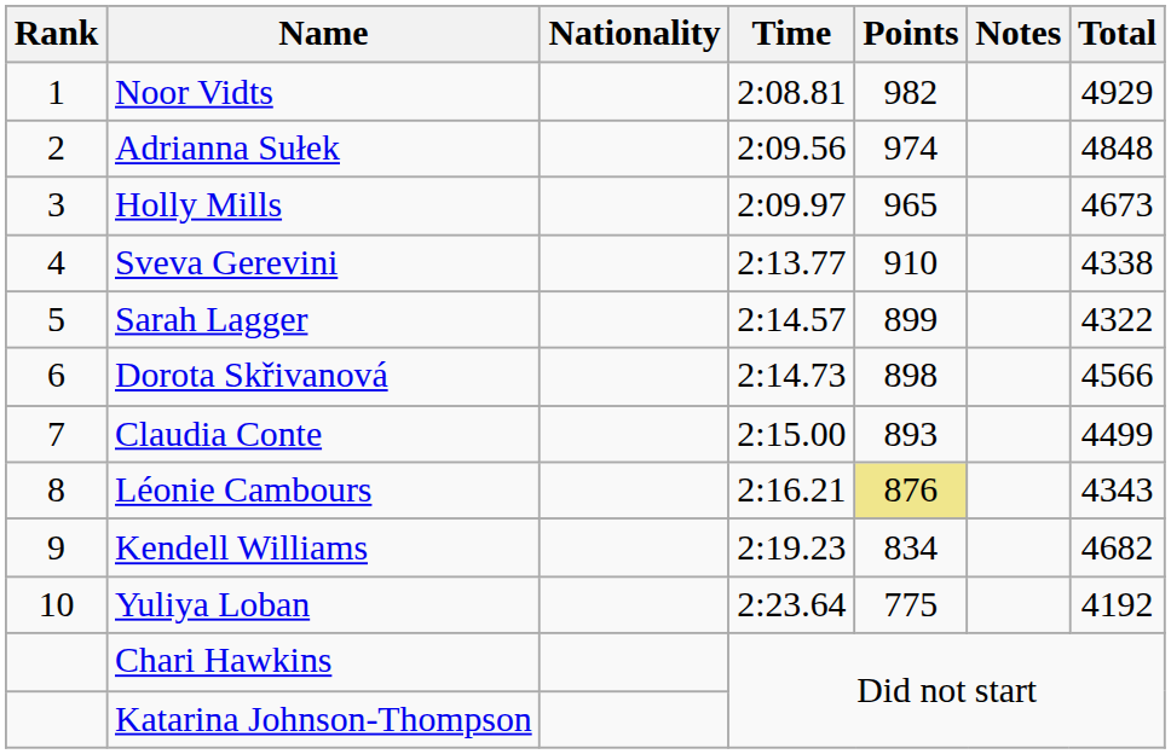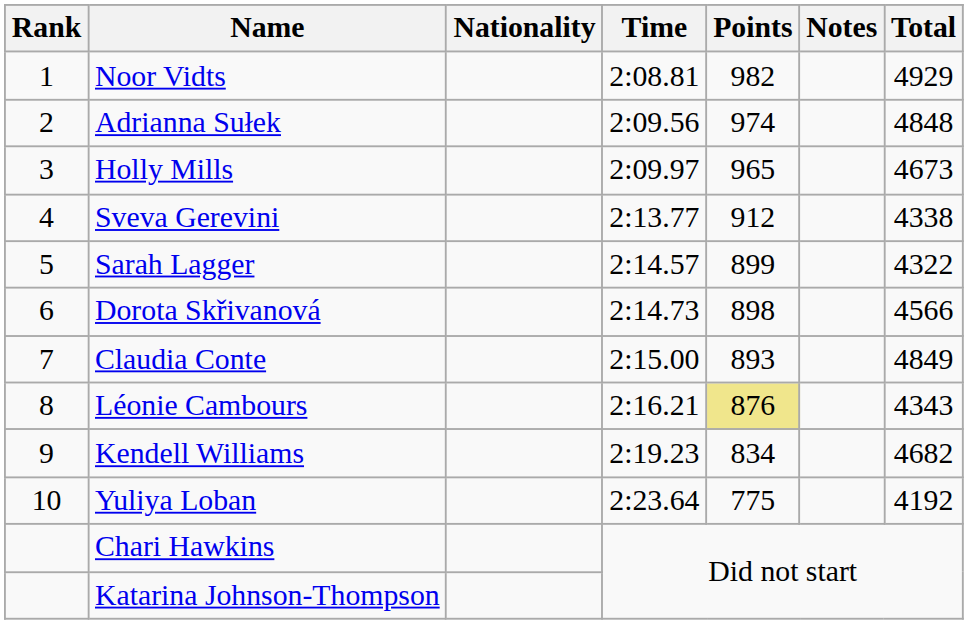Sveva Gerevini | Points: 910 -> 912
Claudia Conte | Total: 4499 -> 4849
